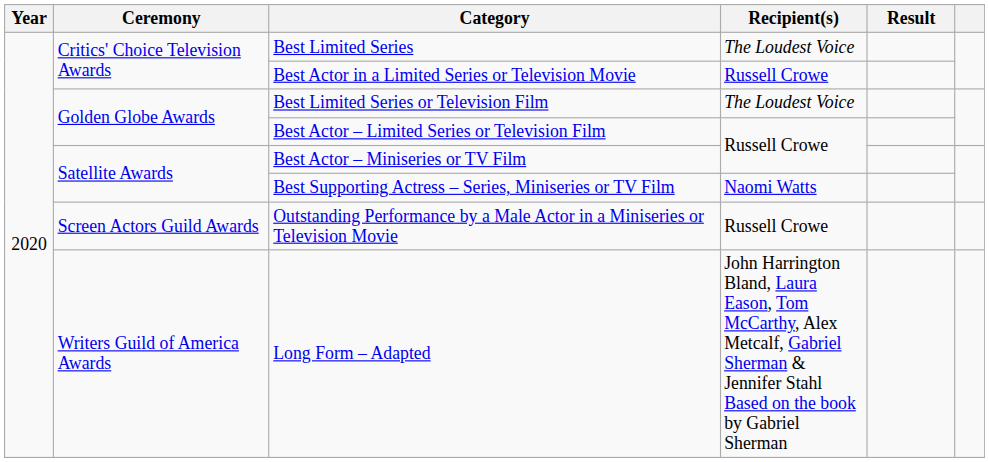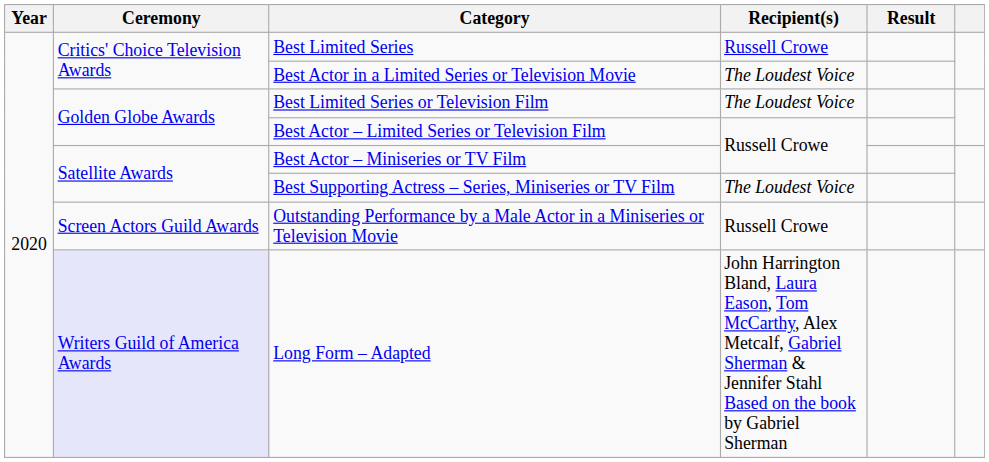Best Limited Series | Recipient(s): The Loudest Voice -> Russell Crowe
Best Actor in a Limited Series or Television Movie | Recipient(s): Russell Crowe -> The Loudest Voice
Best Supporting Actress – Series, Miniseries or TV Film | Recipient(s): Naomi Watts -> The Loudest Voice
Long Form – Adapted | Ceremony: no background -> lavender background
